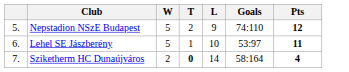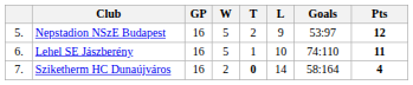+ column: GP | 16 | 16 | 16
Nepstadion NSzE Budapest | Goals: 74:110 -> 53:97
Lehel SE Jászberény | Goals: 53:97 -> 74:110
